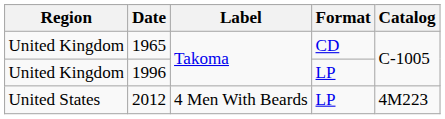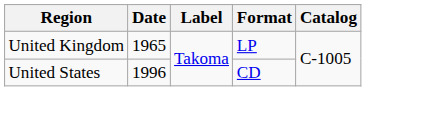1965 | Format: CD -> LP
1996 | Region: United Kingdom -> United States
1996 | Format: LP -> CD
- row: United States | 2012 | 4 Men With Beards | LP | 4M223
